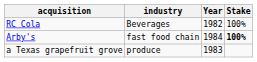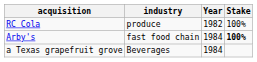RC Cola | industry: Beverages -> produce
a Texas grapefruit grove | industry: produce -> Beverages
a Texas grapefruit grove | Year: 1983 -> 1984
